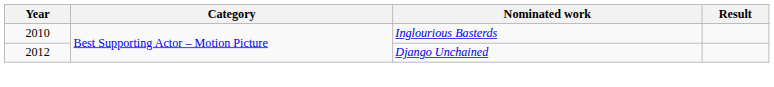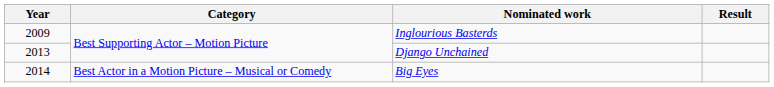Inglourious Basterds | Year: 2010 -> 2009
Django Unchained | Year: 2012 -> 2013
+ row: 2014 | Best Actor in a Motion Picture – Musical or Comedy | Big Eyes
